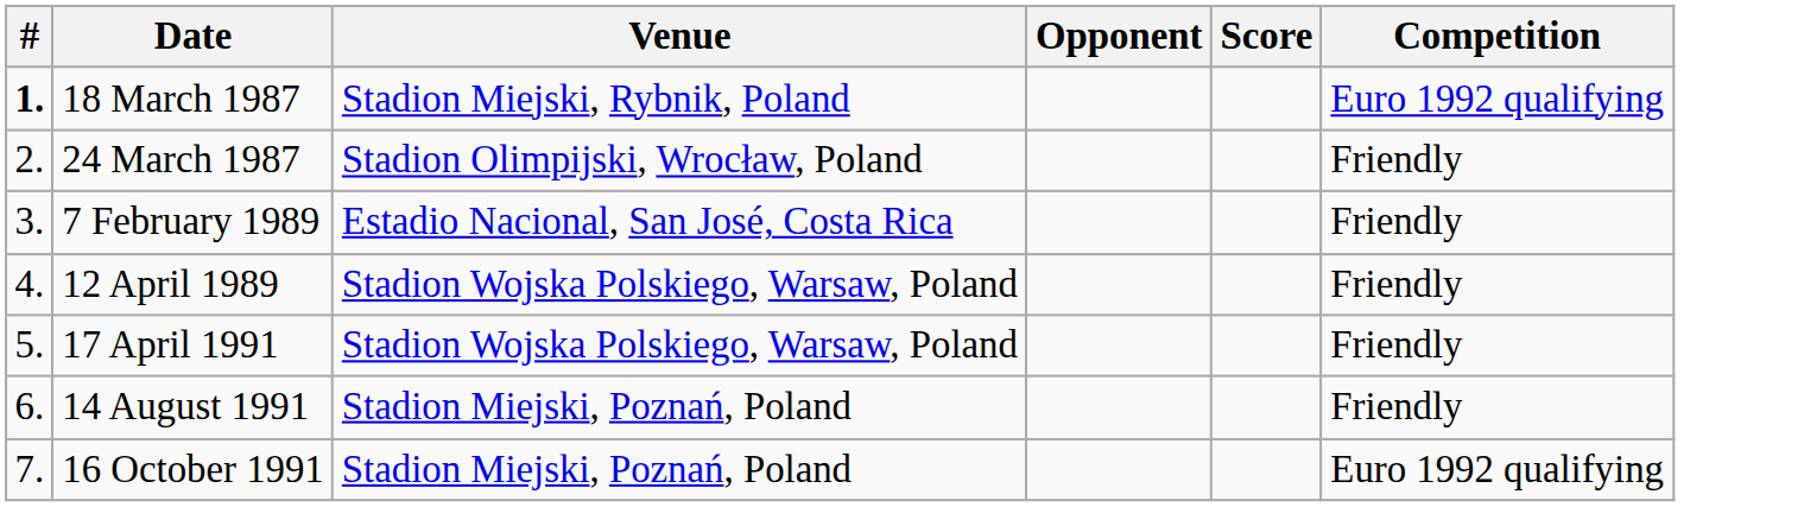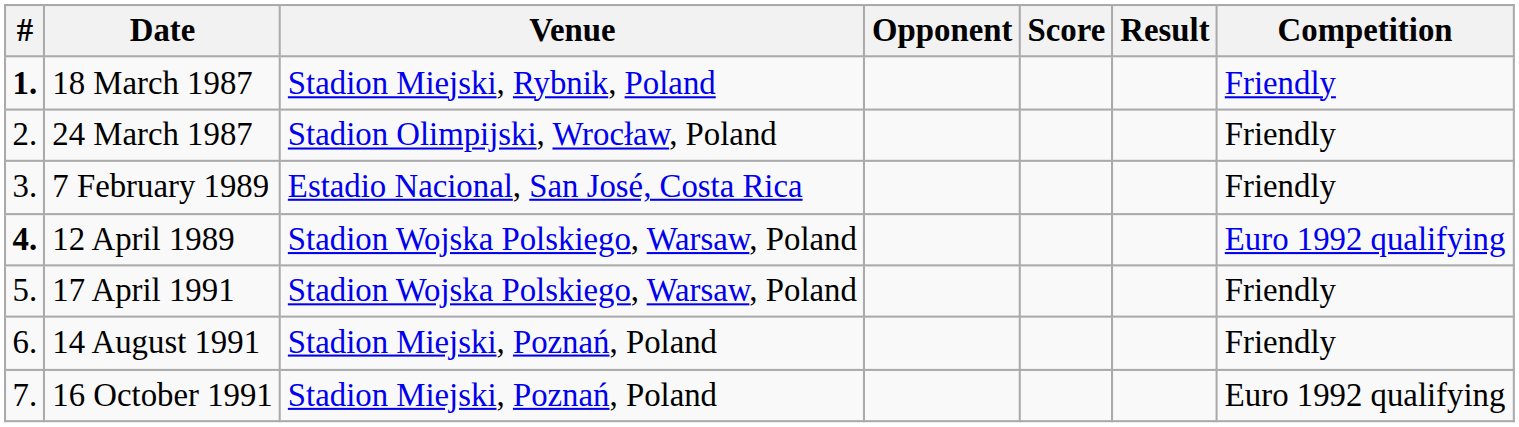+ column: Result
18 March 1987 | Competition: Euro 1992 qualifying -> Friendly
12 April 1989 | #: normal -> bold
12 April 1989 | Competition: Friendly -> Euro 1992 qualifying
